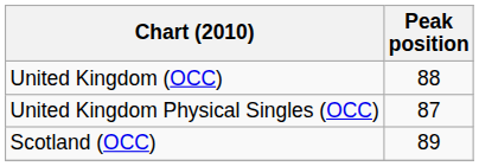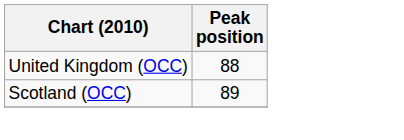- row: United Kingdom Physical Singles (OCC) | 87
